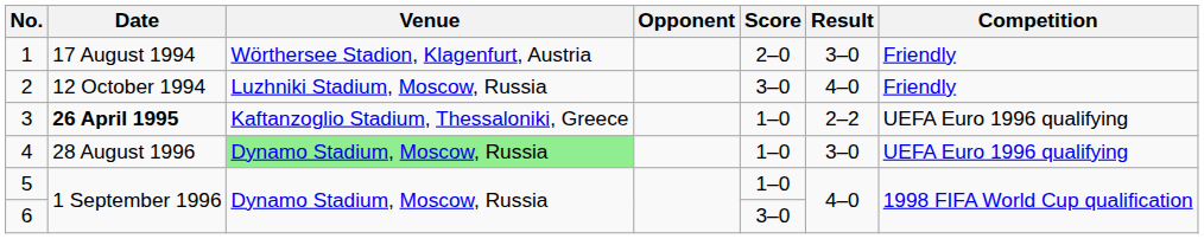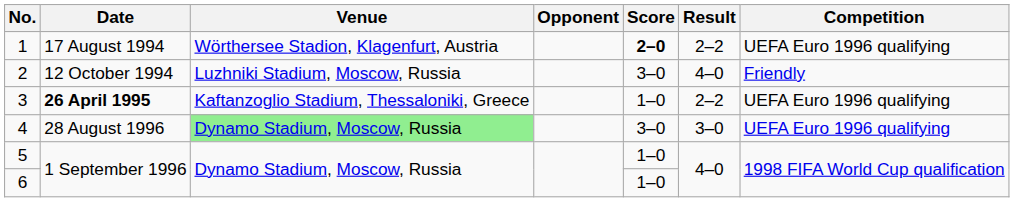1 | Score: normal -> bold
1 | Result: 3–0 -> 2–2
1 | Competition: Friendly -> UEFA Euro 1996 qualifying
4 | Score: 1–0 -> 3–0
6 | Score: 3–0 -> 1–0
